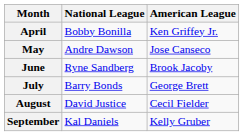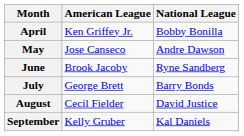columns swapped: American League <-> National League
